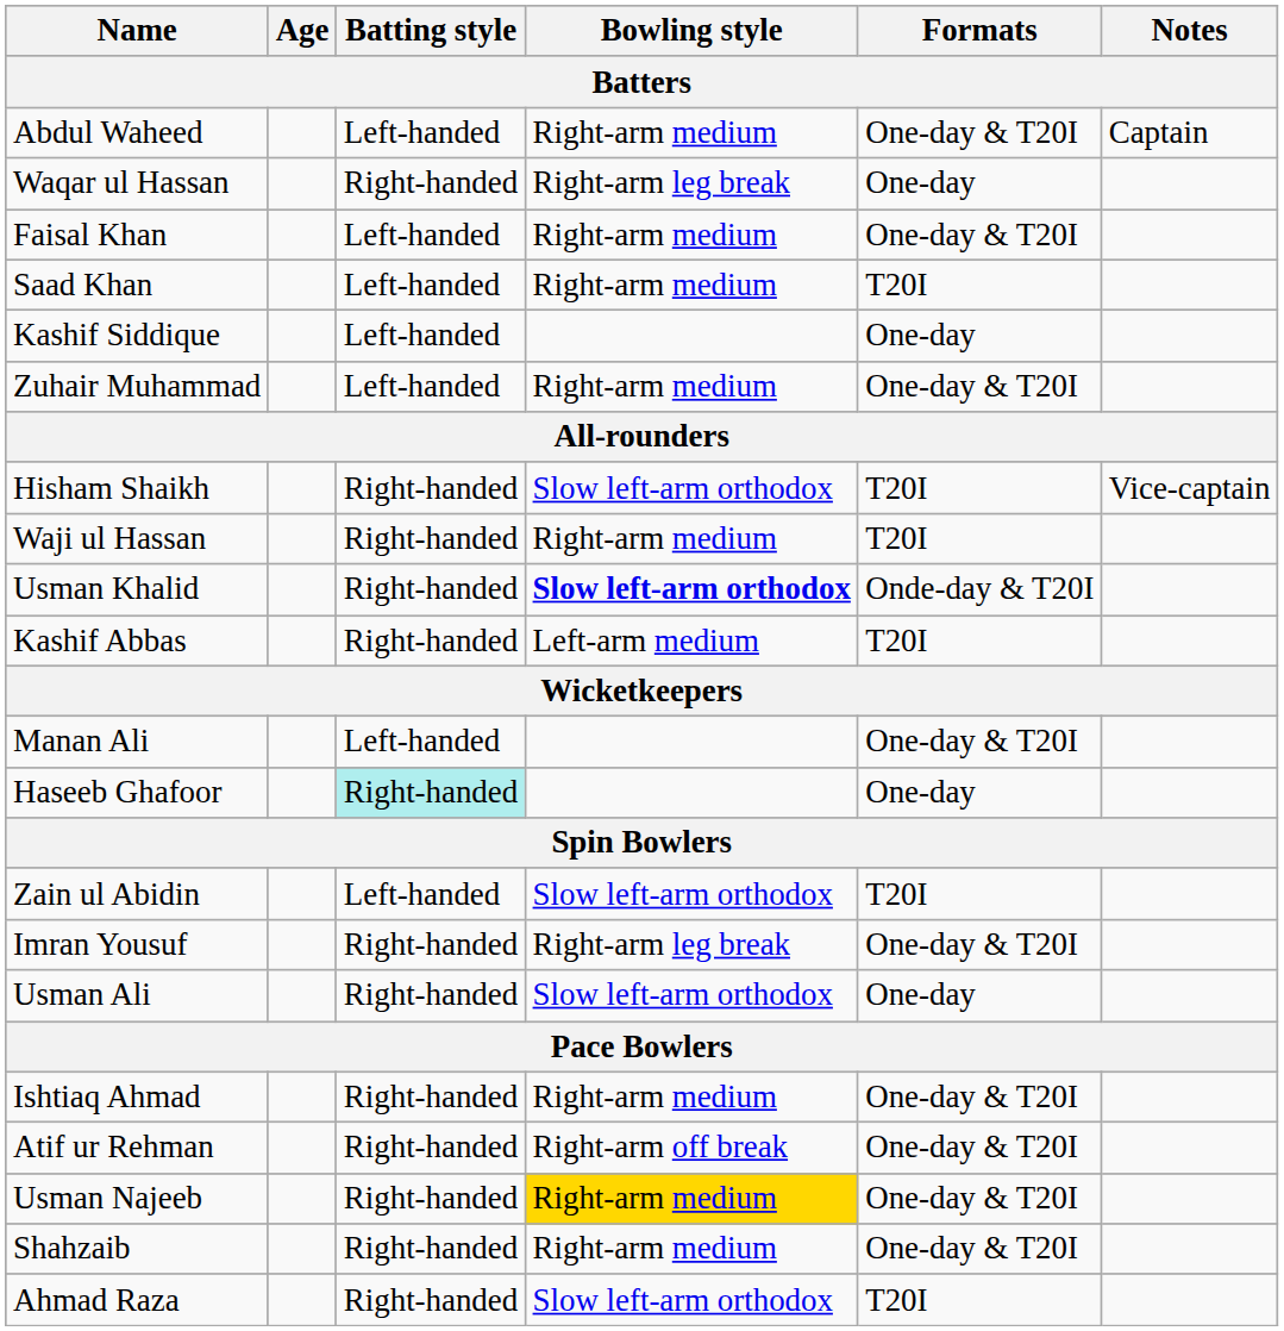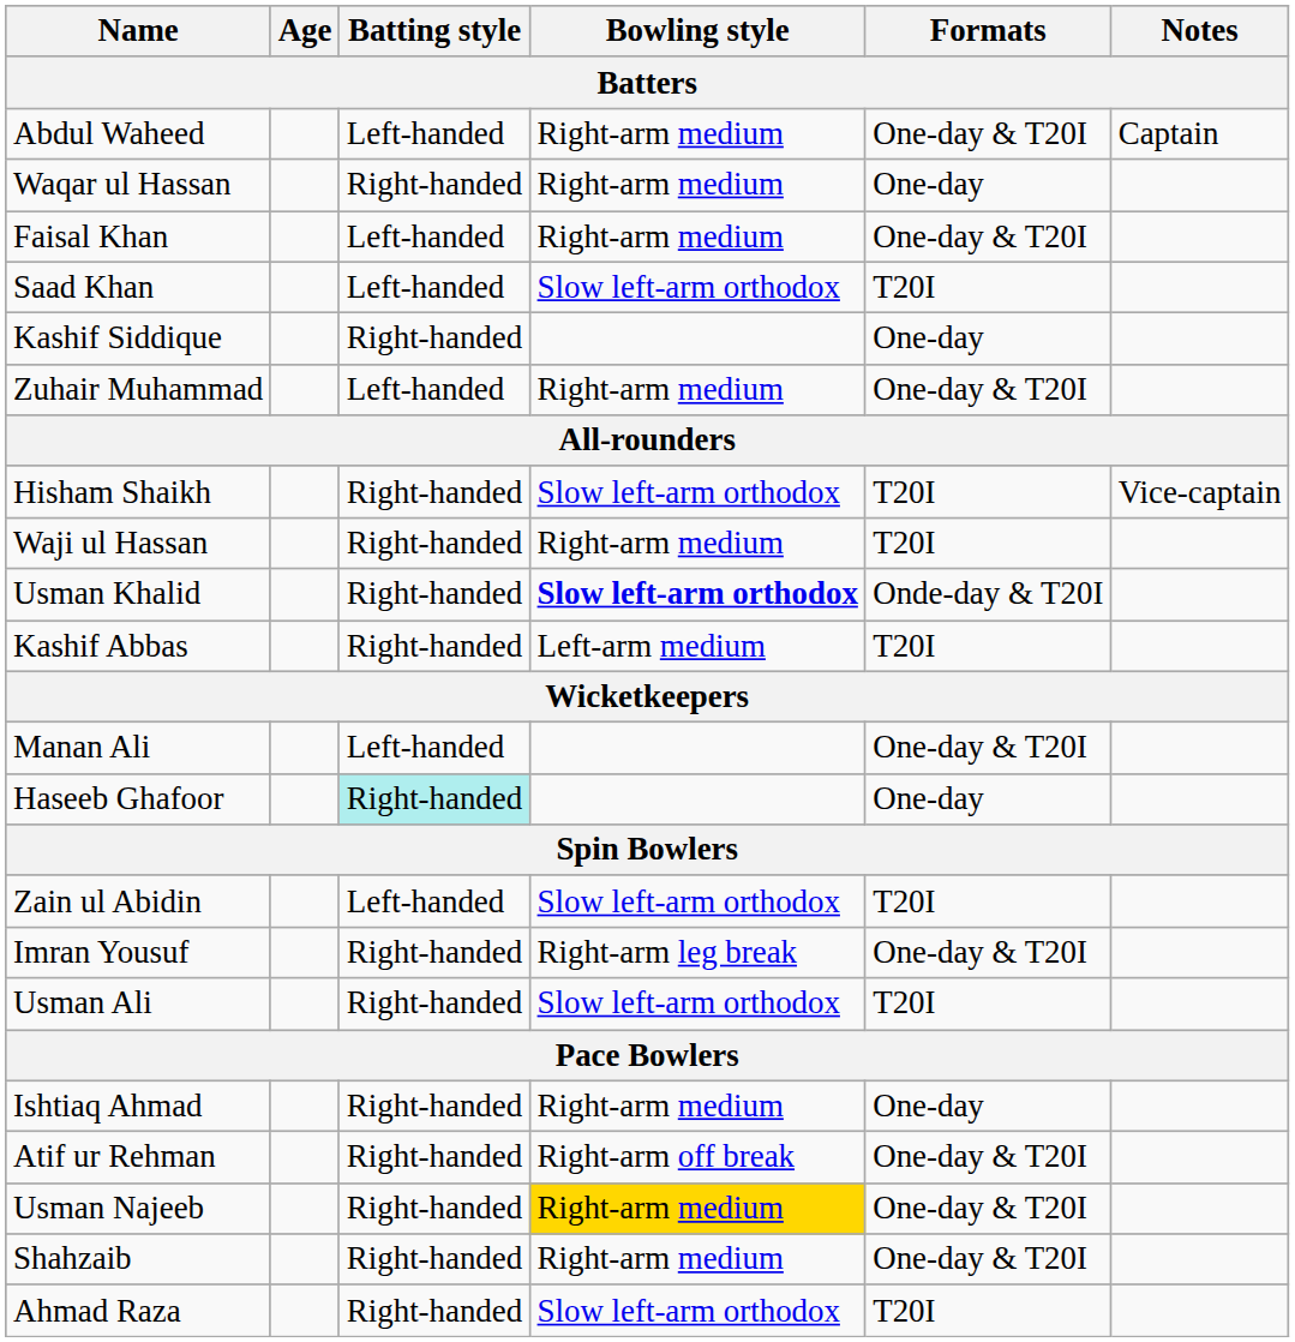Waqar ul Hassan | Bowling style: Right-arm leg break -> Right-arm medium
Saad Khan | Bowling style: Right-arm medium -> Slow left-arm orthodox
Kashif Siddique | Batting style: Left-handed -> Right-handed
Usman Ali | Formats: One-day -> T20I
Ishtiaq Ahmad | Formats: One-day & T20I -> One-day
